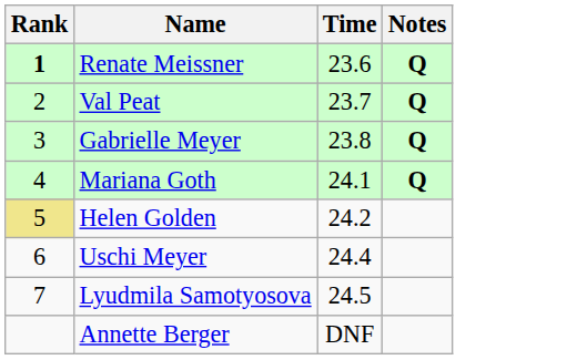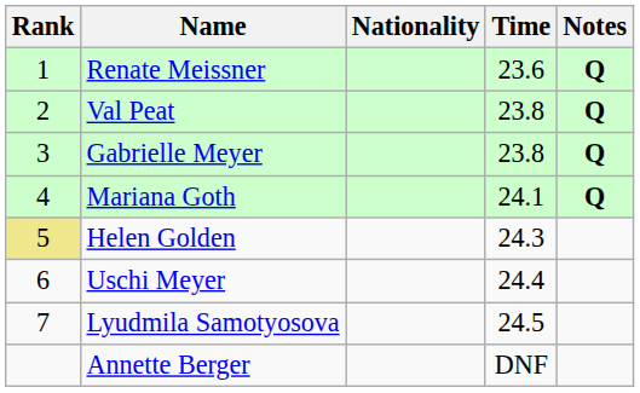+ column: Nationality
Renate Meissner | Rank: bold -> normal
Val Peat | Time: 23.7 -> 23.8
Helen Golden | Time: 24.2 -> 24.3
